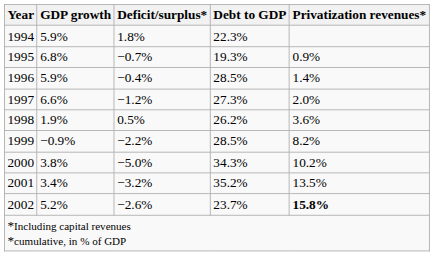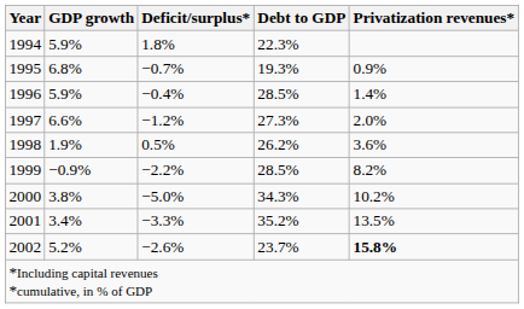2001 | Deficit/surplus*: −3.2% -> −3.3%
